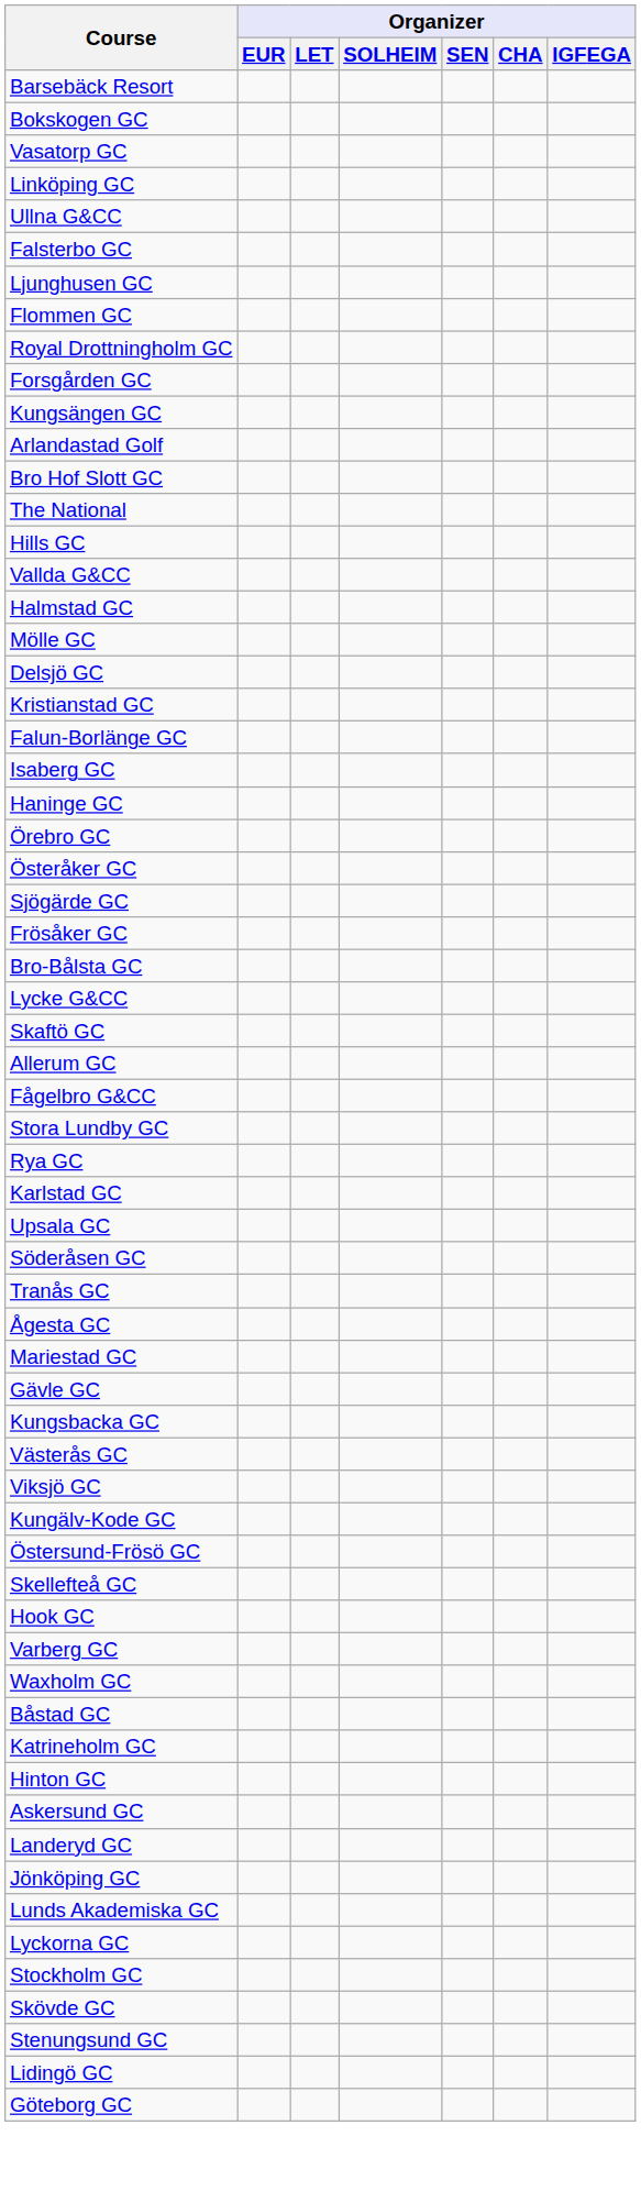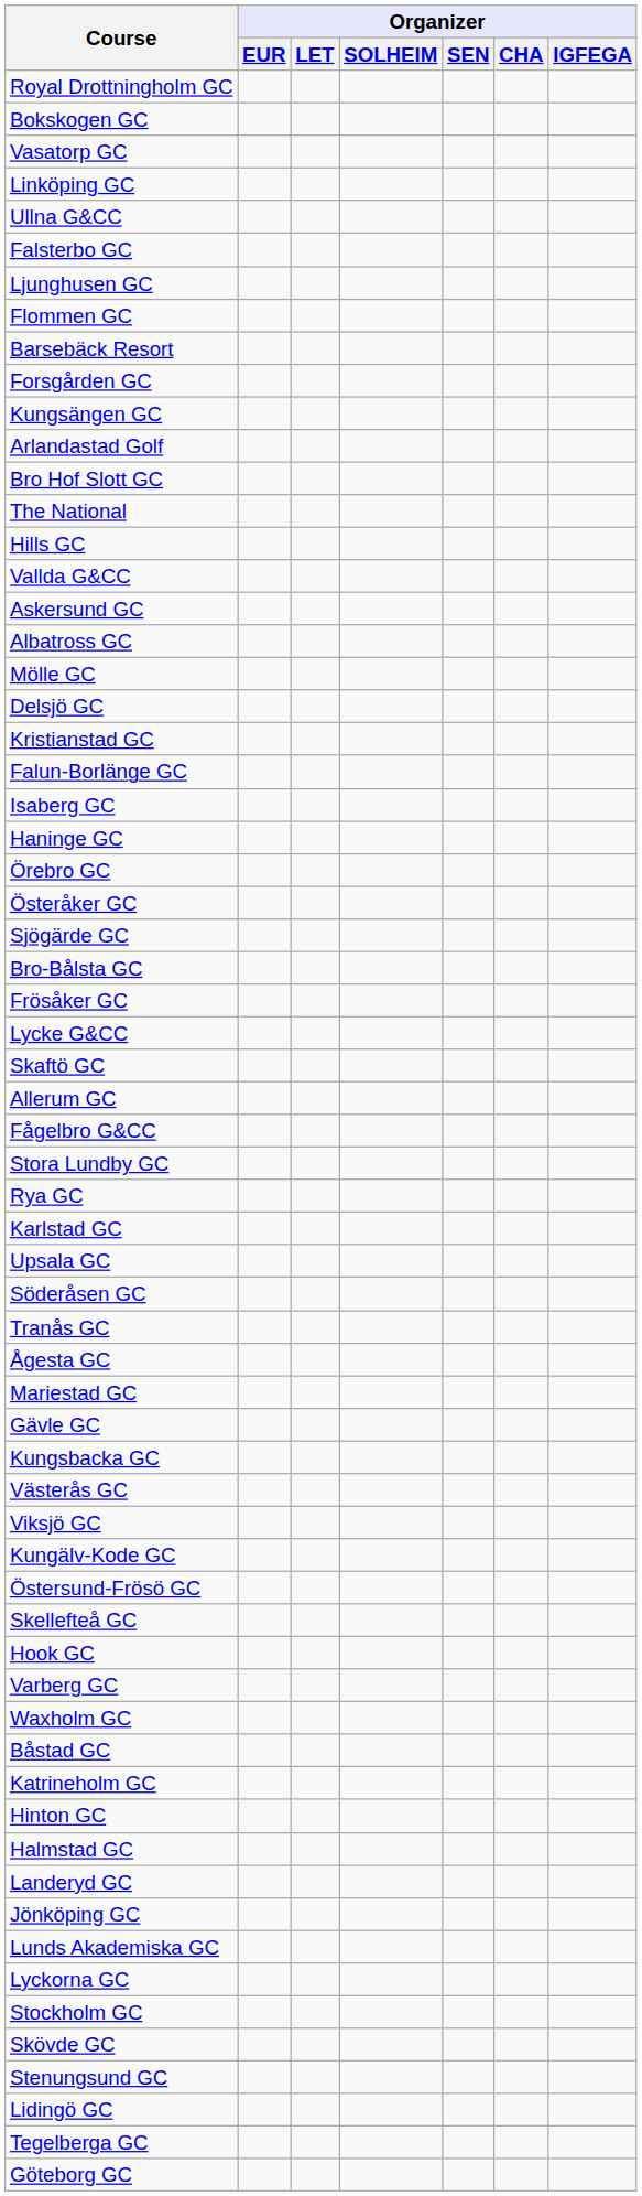rows swapped: Royal Drottningholm GC <-> Barsebäck Resort
rows swapped: Halmstad GC <-> Askersund GC
+ row: Albatross GC
rows swapped: Bro-Bålsta GC <-> Frösåker GC
+ row: Tegelberga GC
